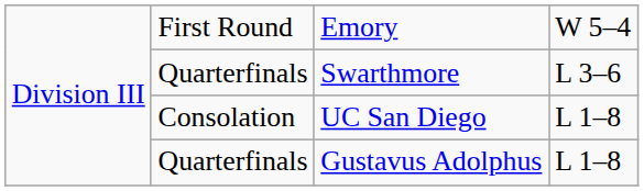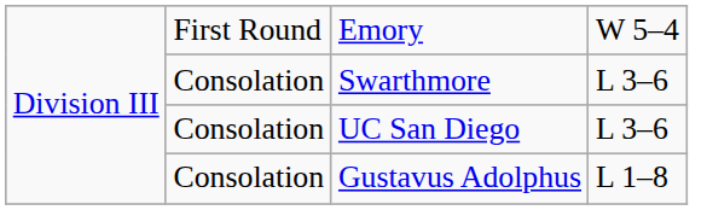Swarthmore | column 2: Quarterfinals -> Consolation
UC San Diego | column 4: L 1–8 -> L 3–6
Gustavus Adolphus | column 2: Quarterfinals -> Consolation
